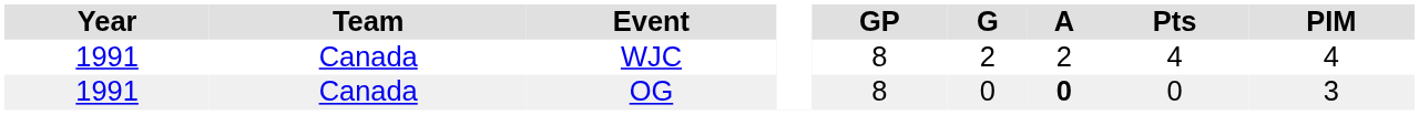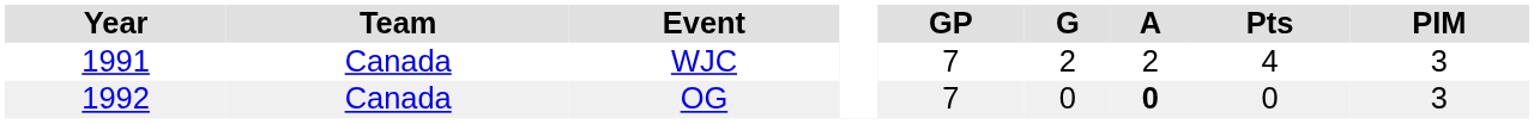WJC | GP: 8 -> 7
WJC | PIM: 4 -> 3
OG | Year: 1991 -> 1992
OG | GP: 8 -> 7
